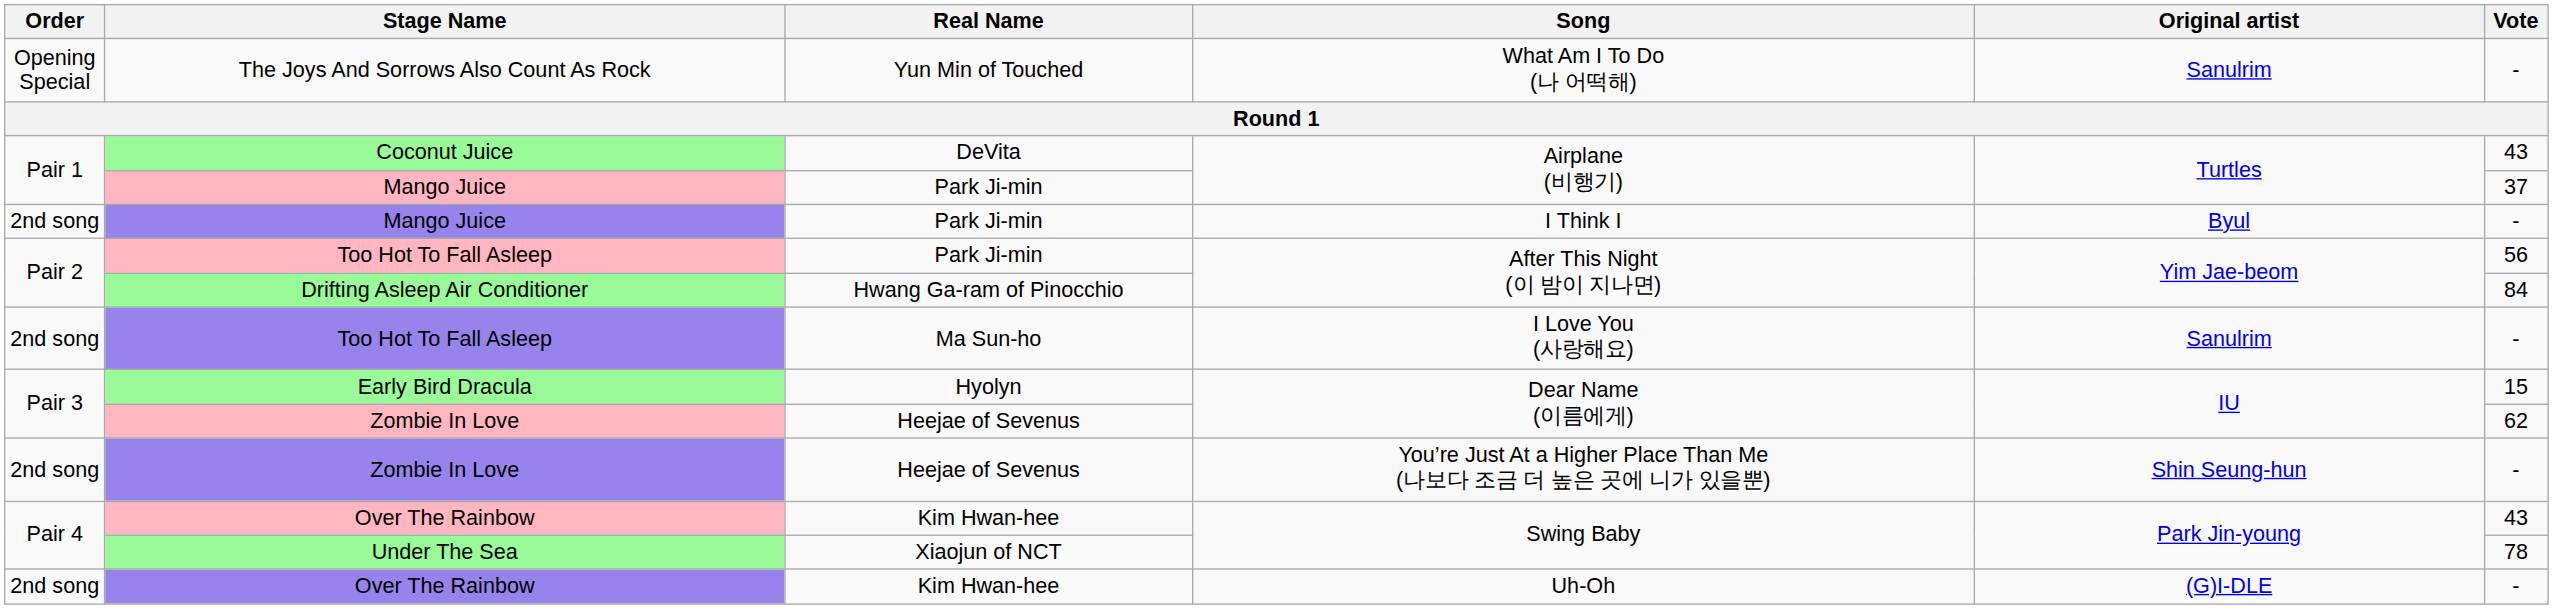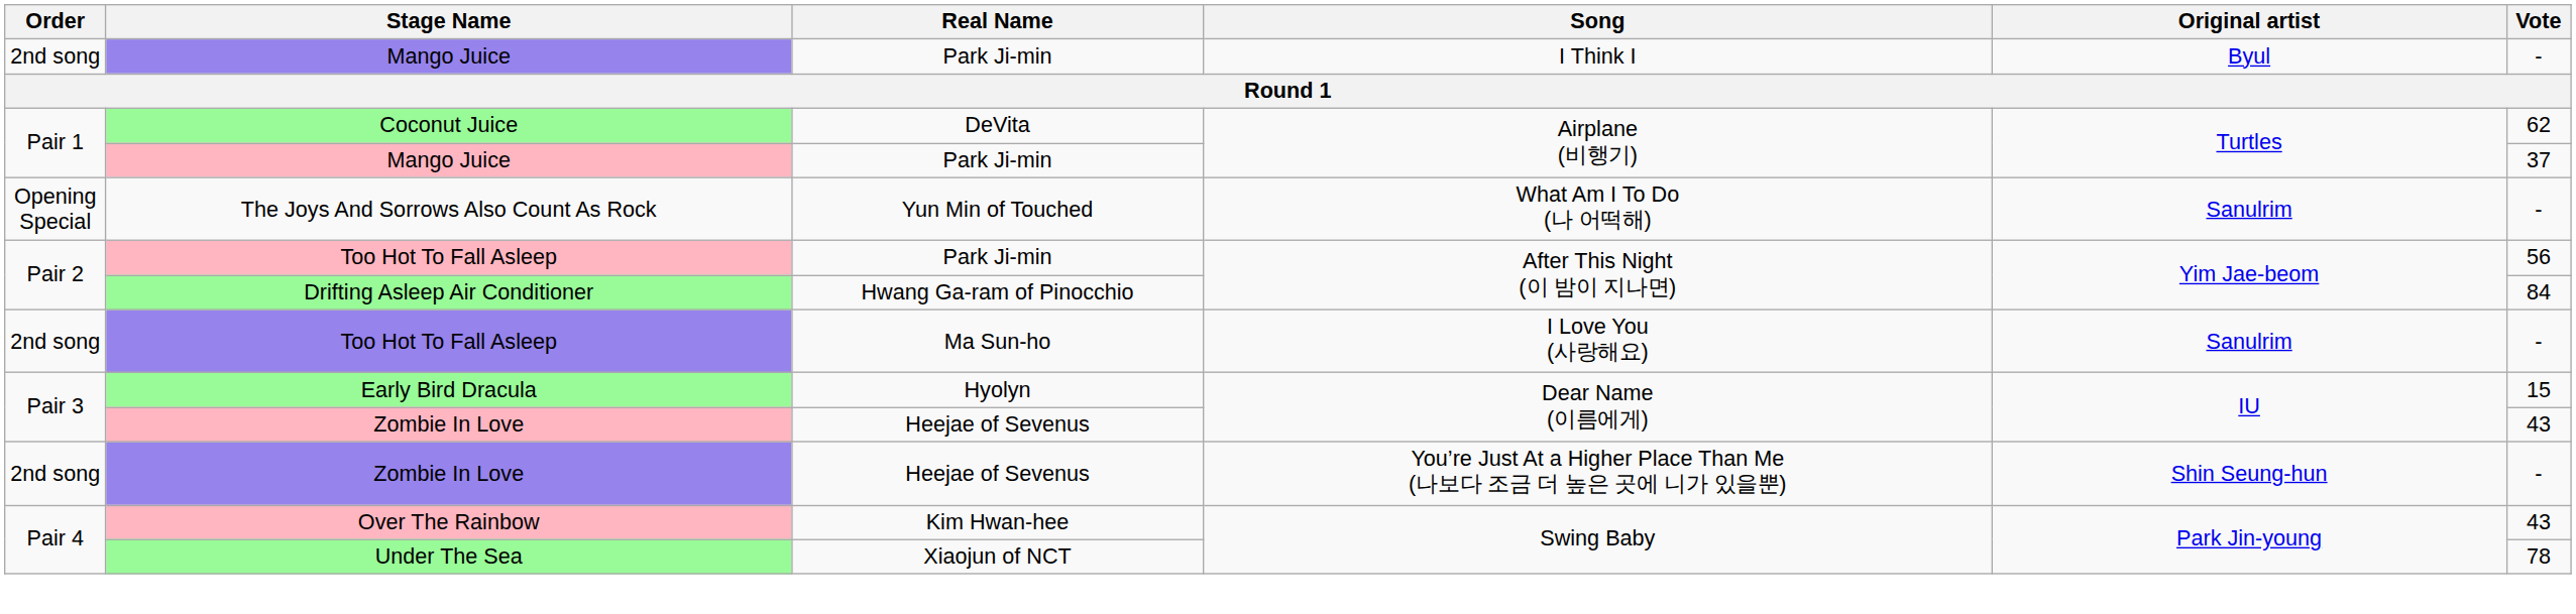rows swapped: The Joys And Sorrows Also Count As Rock <-> Mango Juice / I Think I
Coconut Juice | Vote: 43 -> 62
Zombie In Love / Dear Name (이름에게) | Vote: 62 -> 43
- row: 2nd song | Over The Rainbow | Kim Hwan-hee | Uh-Oh | (G)I-DLE | -
